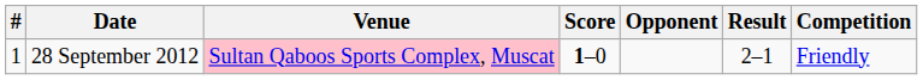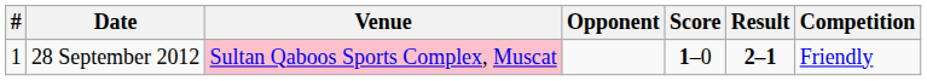columns swapped: Opponent <-> Score
28 September 2012 | Result: normal -> bold
